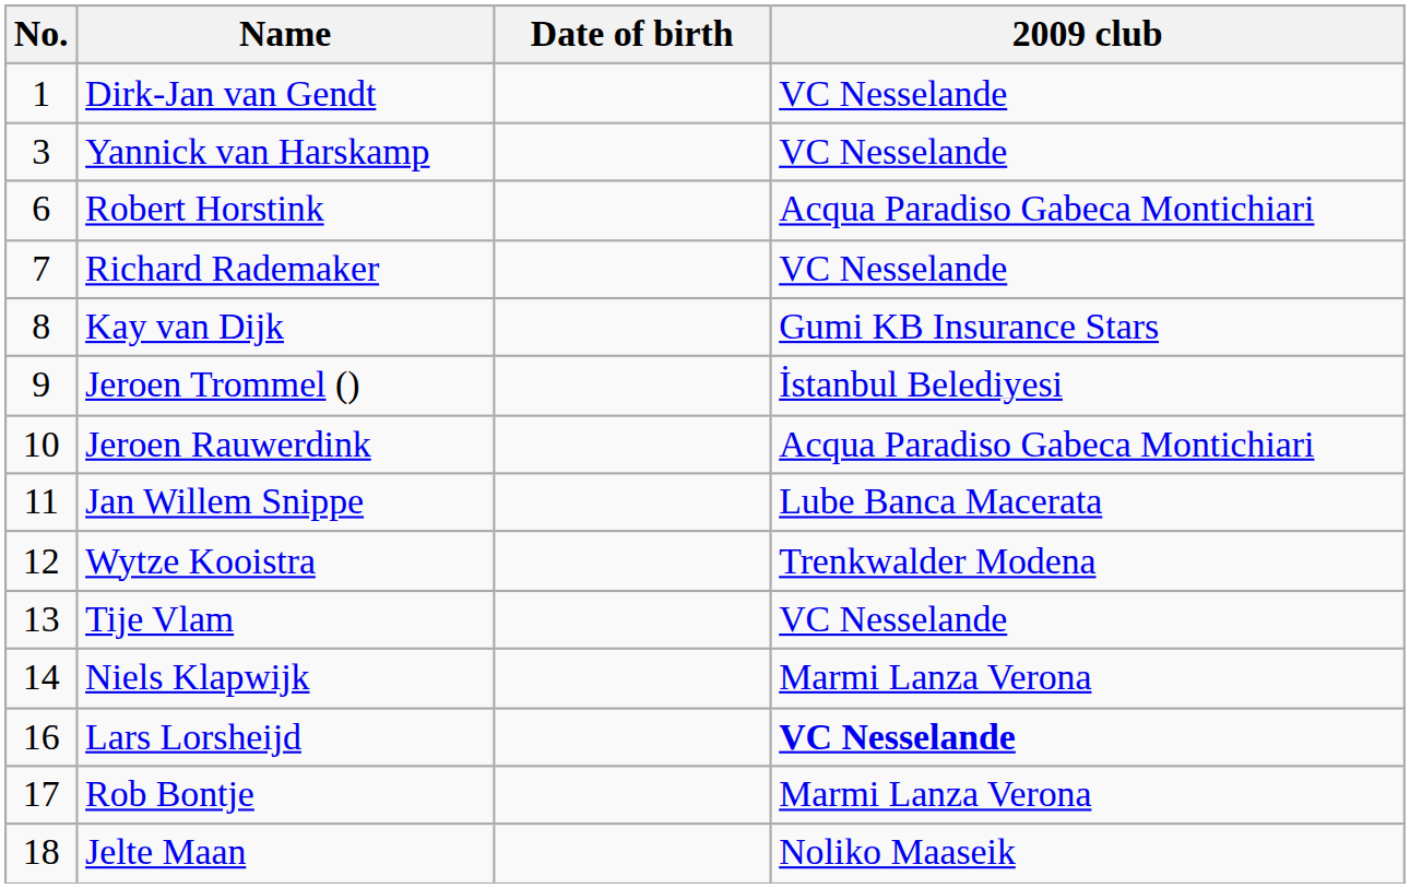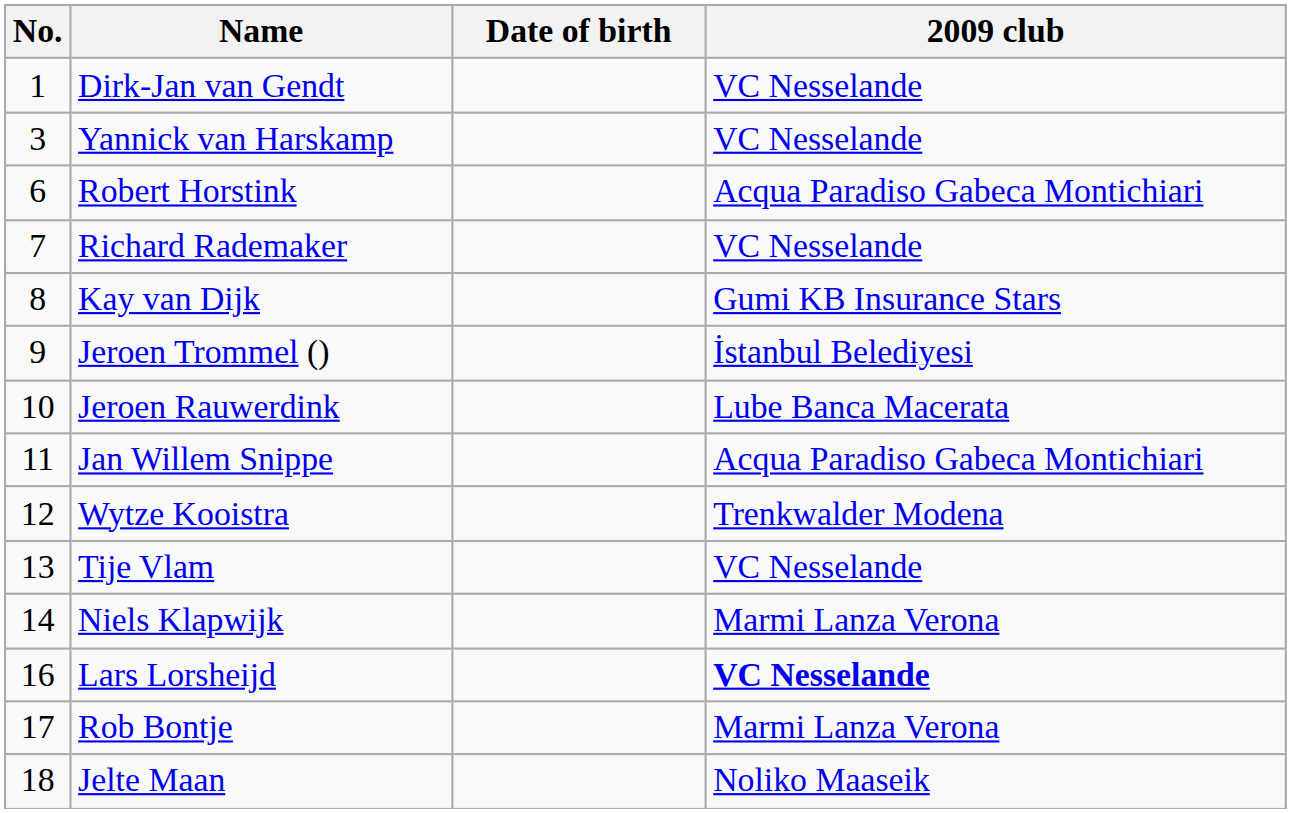Jeroen Rauwerdink | 2009 club: Acqua Paradiso Gabeca Montichiari -> Lube Banca Macerata
Jan Willem Snippe | 2009 club: Lube Banca Macerata -> Acqua Paradiso Gabeca Montichiari
